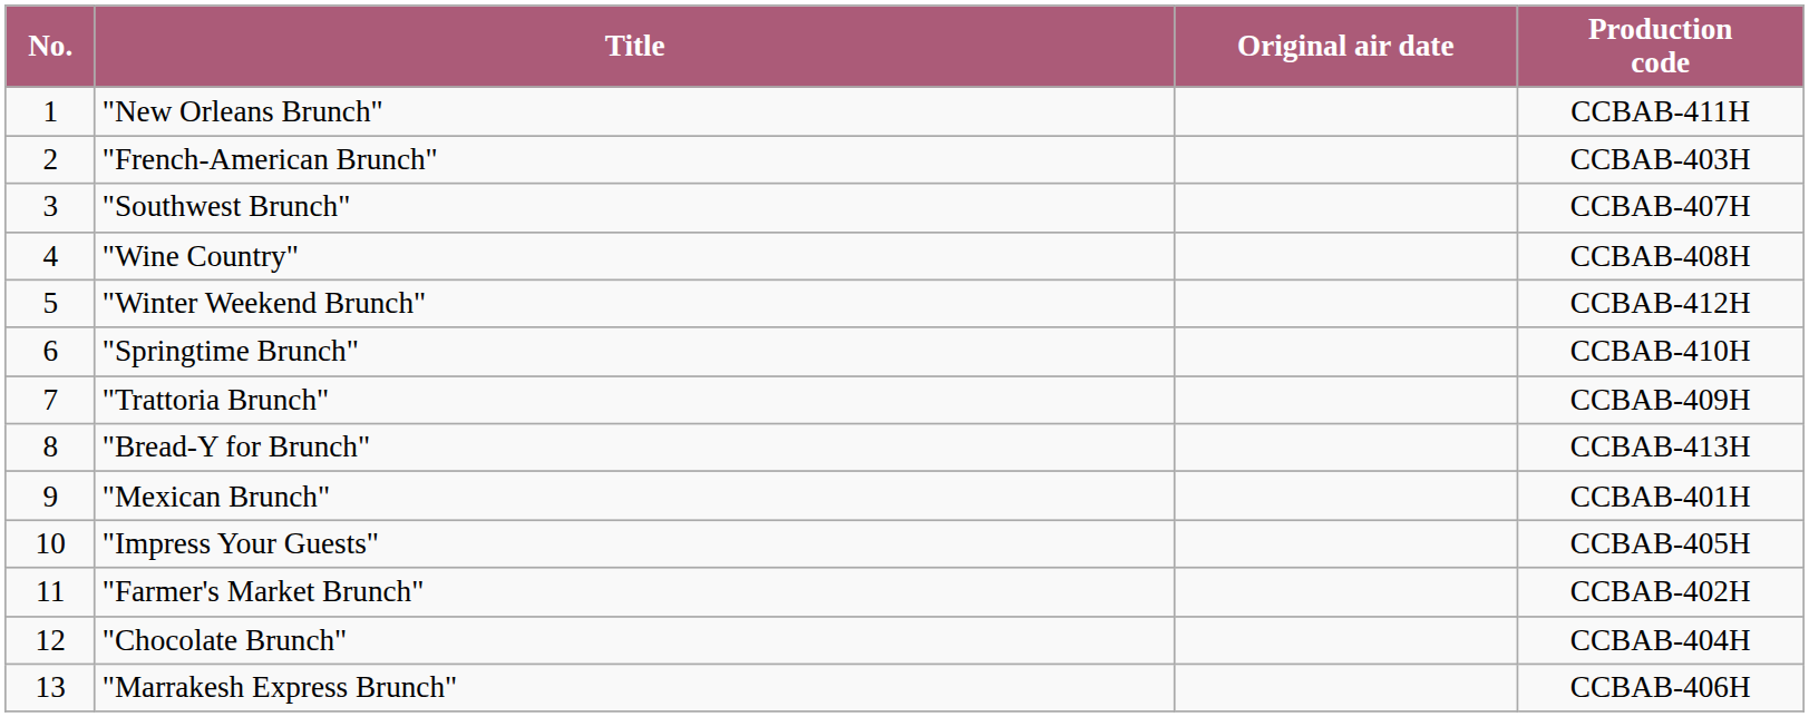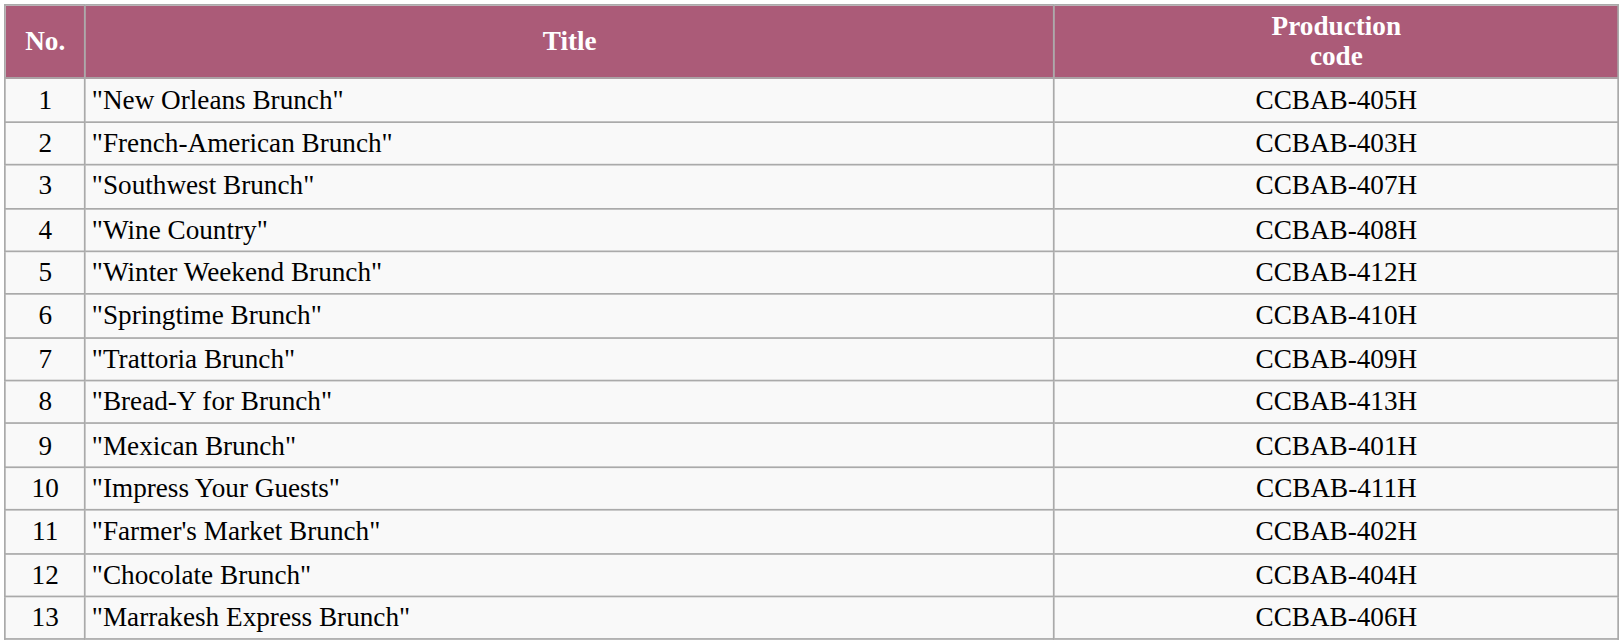- column: Original air date
"New Orleans Brunch" | Production code: CCBAB-411H -> CCBAB-405H
"Impress Your Guests" | Production code: CCBAB-405H -> CCBAB-411H
